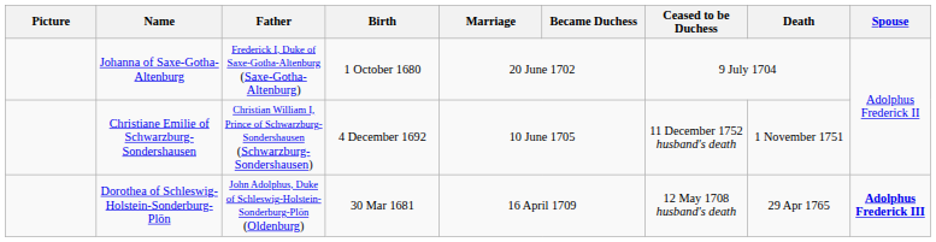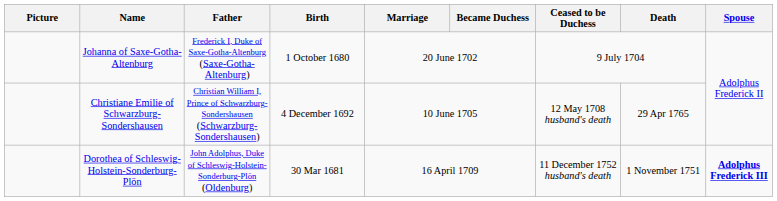Christiane Emilie of Schwarzburg-Sondershausen | Ceased to be Duchess: 11 December 1752 husband's death -> 12 May 1708 husband's death
Christiane Emilie of Schwarzburg-Sondershausen | Death: 1 November 1751 -> 29 Apr 1765
Dorothea of Schleswig-Holstein-Sonderburg-Plön | Ceased to be Duchess: 12 May 1708 husband's death -> 11 December 1752 husband's death
Dorothea of Schleswig-Holstein-Sonderburg-Plön | Death: 29 Apr 1765 -> 1 November 1751
